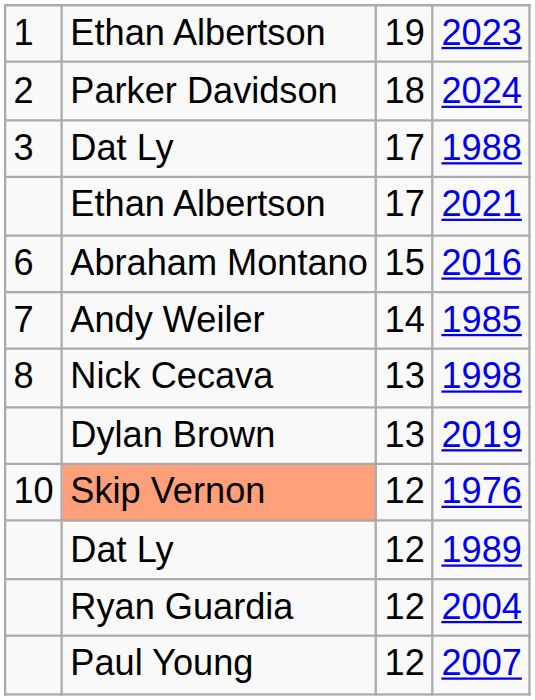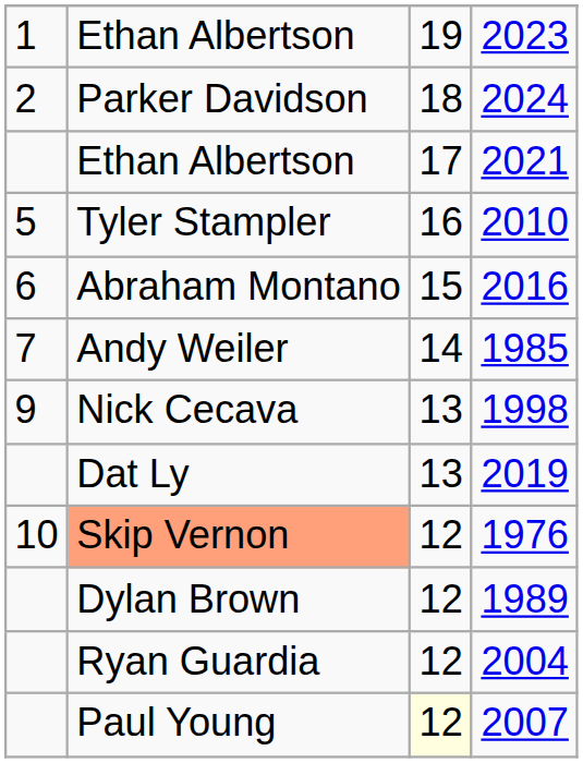- row: 3 | Dat Ly | 17 | 1988
+ row: 5 | Tyler Stampler | 16 | 2010
1998 | column 1: 8 -> 9
2019 | column 2: Dylan Brown -> Dat Ly
1989 | column 2: Dat Ly -> Dylan Brown
2007 | column 3: no background -> lightyellow background
